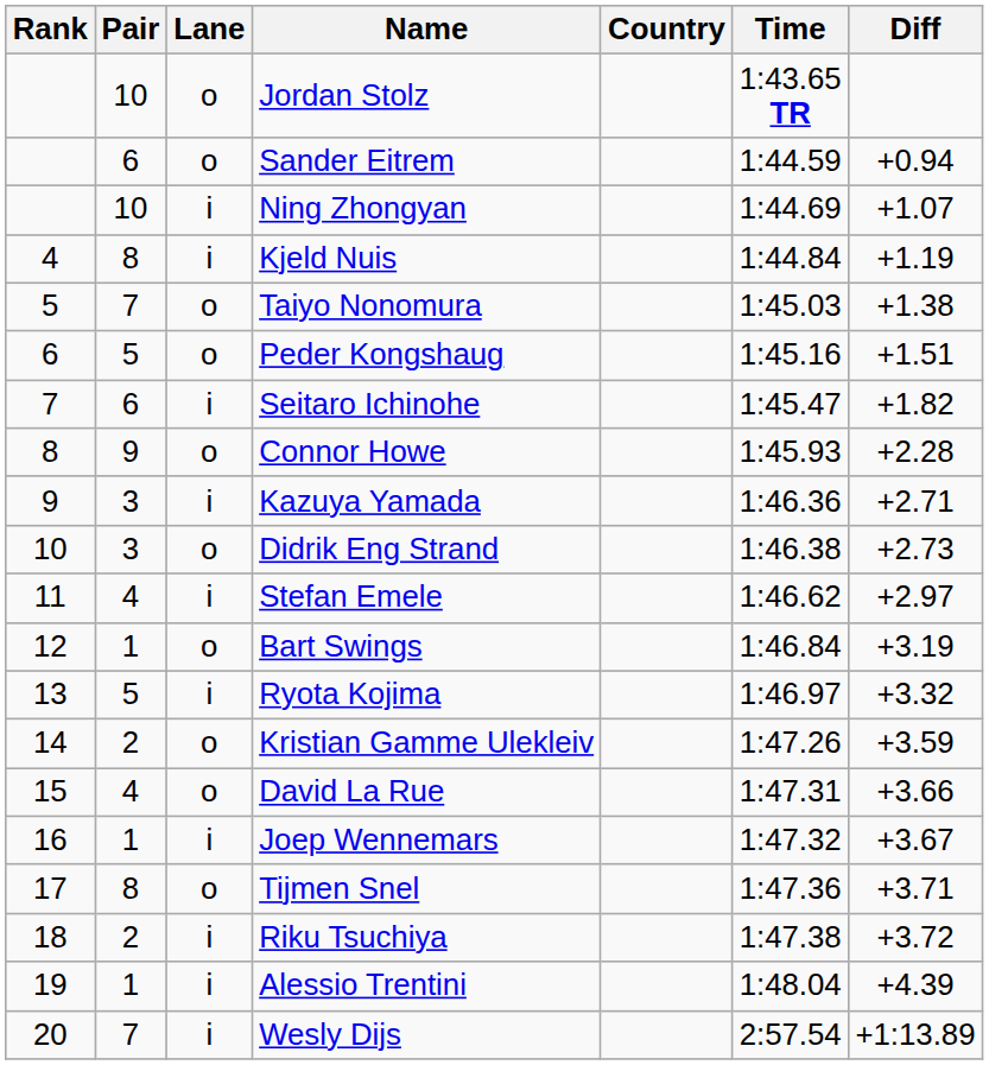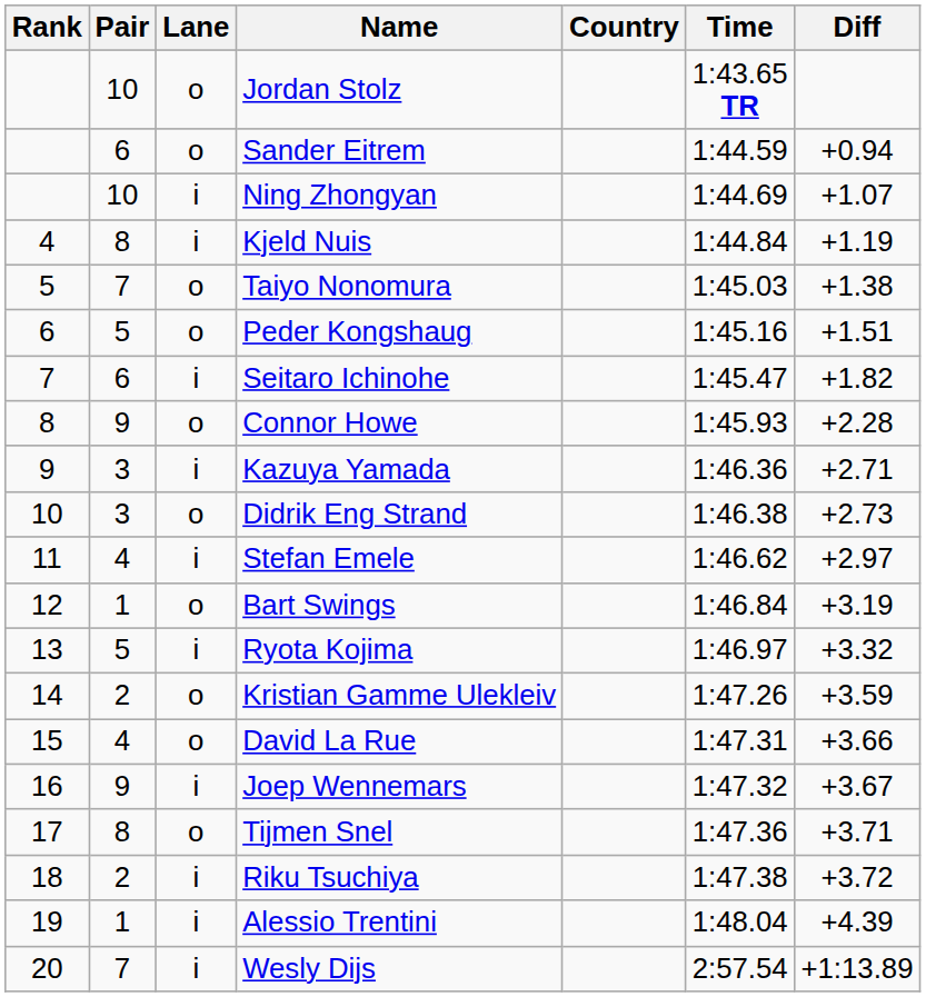Joep Wennemars | Pair: 1 -> 9
